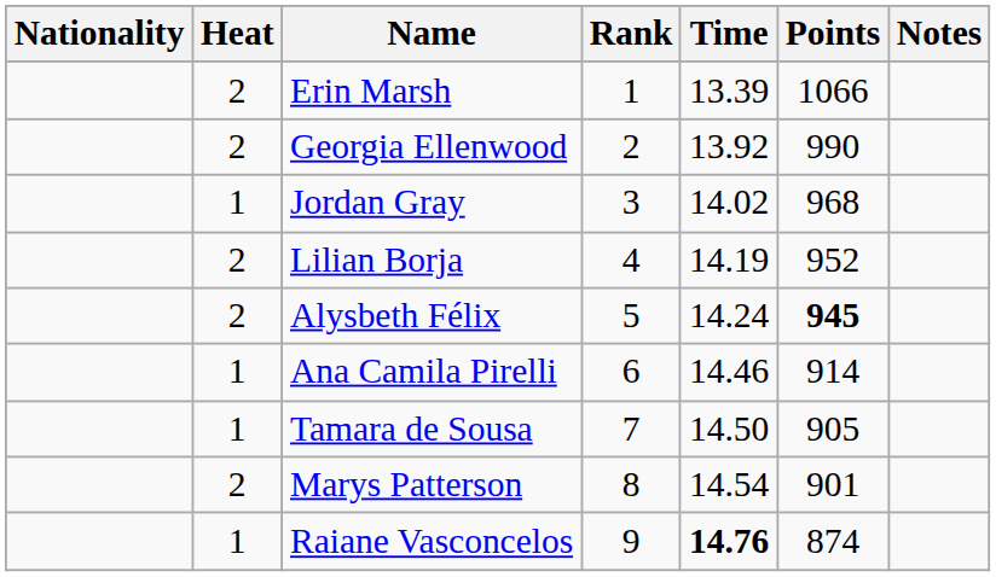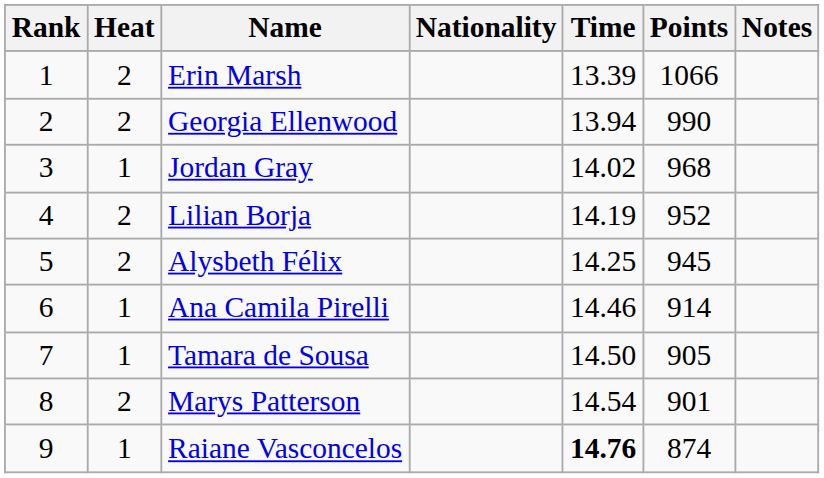columns swapped: Rank <-> Nationality
Georgia Ellenwood | Time: 13.92 -> 13.94
Alysbeth Félix | Time: 14.24 -> 14.25
Alysbeth Félix | Points: bold -> normal
